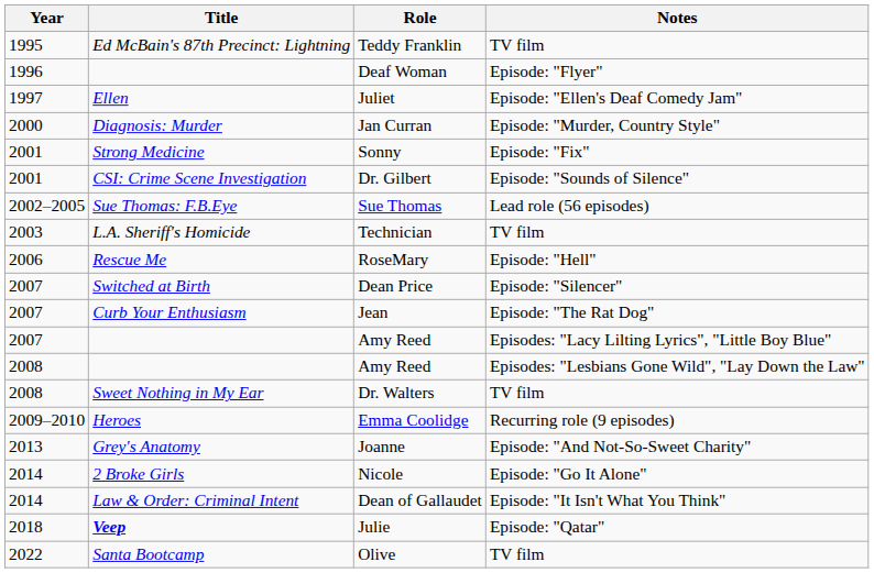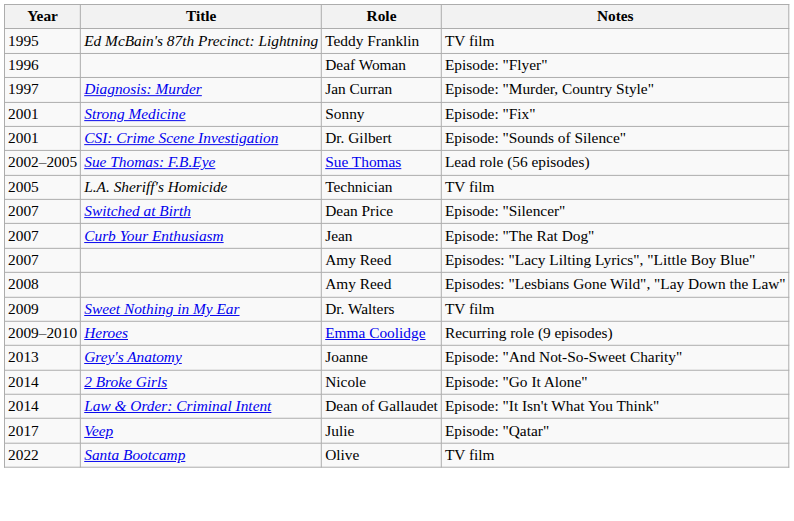- row: 1997 | Ellen | Juliet | Episode: "Ellen's Deaf Comedy Jam"
Jan Curran | Year: 2000 -> 1997
Technician | Year: 2003 -> 2005
- row: 2006 | Rescue Me | RoseMary | Episode: "Hell"
Dr. Walters | Year: 2008 -> 2009
Julie | Year: 2018 -> 2017
Julie | Title: bold -> normal
